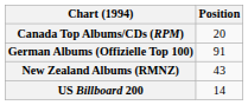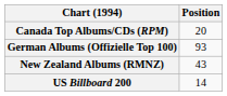German Albums (Offizielle Top 100) | Position: 91 -> 93
